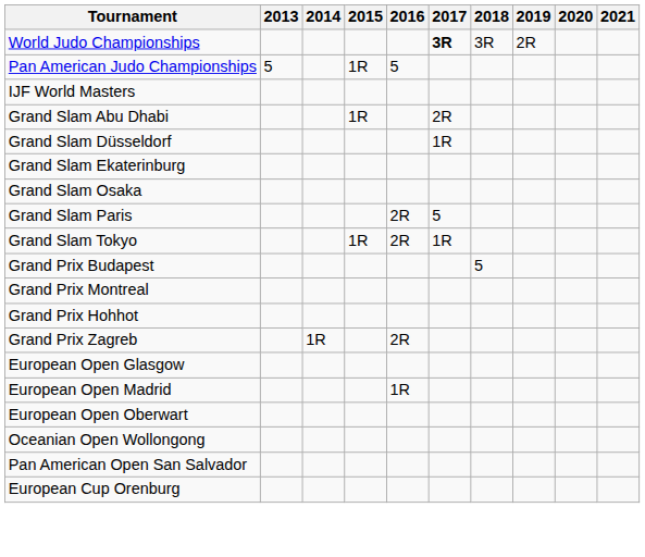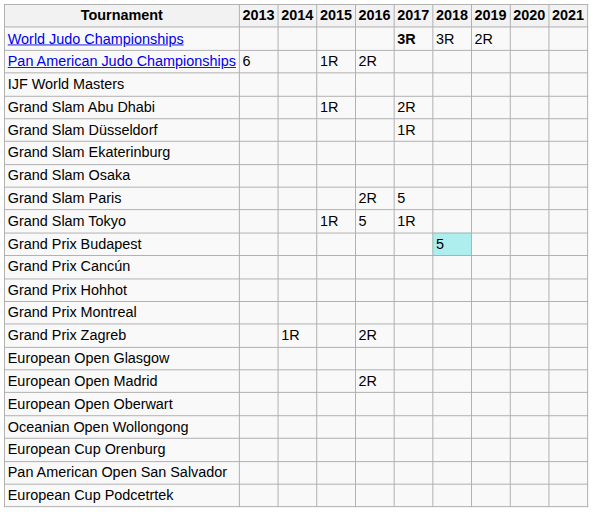Pan American Judo Championships | 2013: 5 -> 6
Pan American Judo Championships | 2016: 5 -> 2R
Grand Slam Tokyo | 2016: 2R -> 5
Grand Prix Budapest | 2018: no background -> paleturquoise background
+ row: Grand Prix Cancún
rows swapped: Grand Prix Hohhot <-> Grand Prix Montreal
European Open Madrid | 2016: 1R -> 2R
rows swapped: Pan American Open San Salvador <-> European Cup Orenburg
+ row: European Cup Podcetrtek
